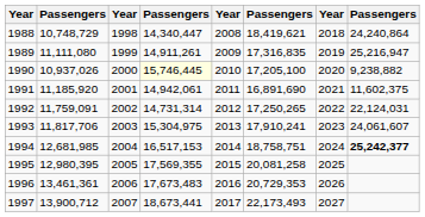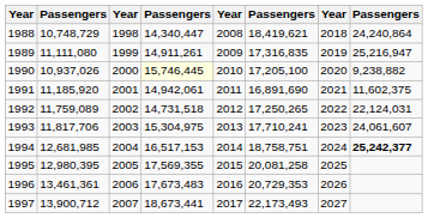1992 | column 2: 11,759,091 -> 11,759,089
1992 | column 4: 14,731,314 -> 14,731,518
1993 | column 6: 17,910,241 -> 17,710,241
